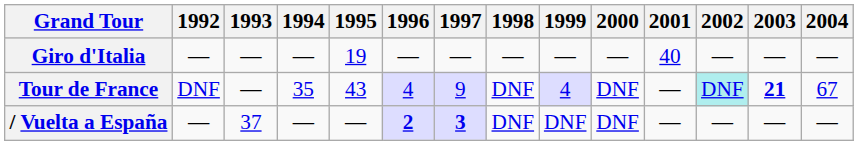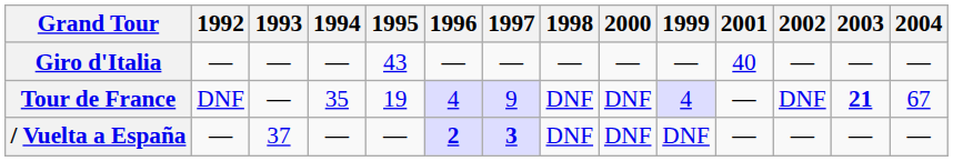columns swapped: 1999 <-> 2000
Giro d'Italia | 1995: 19 -> 43
Tour de France | 1995: 43 -> 19
Tour de France | 2002: paleturquoise background -> no background
